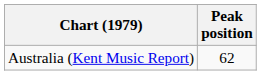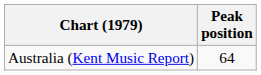Australia (Kent Music Report) | Peak position: 62 -> 64
